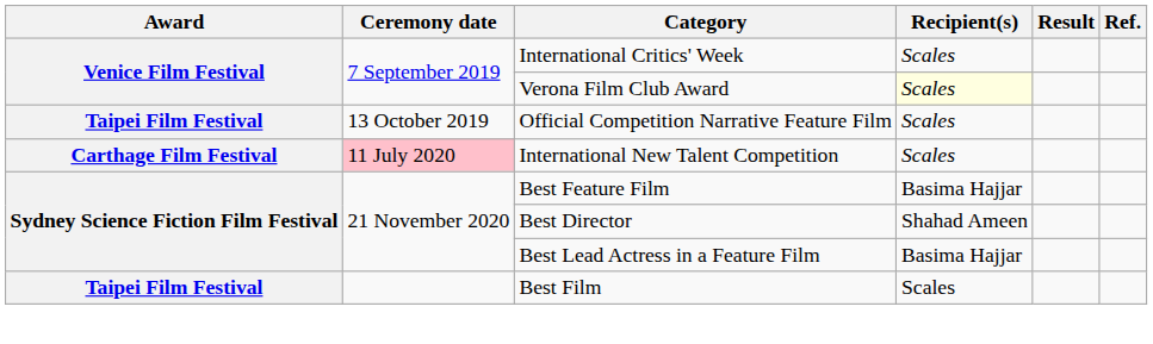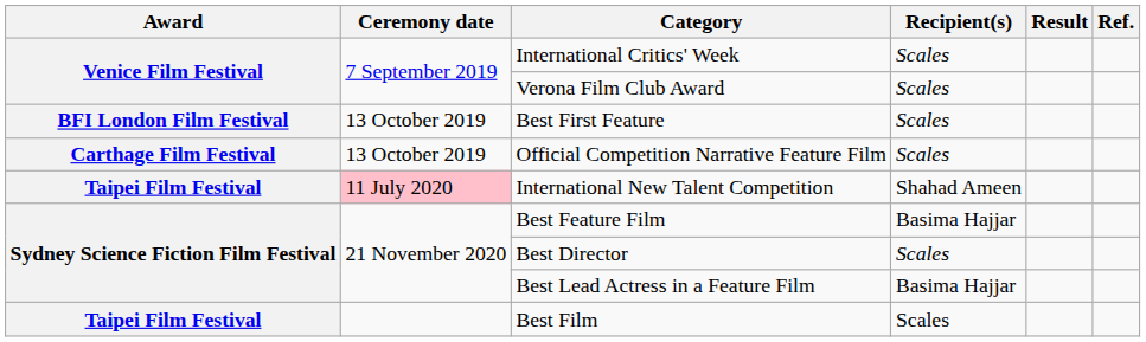Verona Film Club Award | Recipient(s): lightyellow background -> no background
+ row: BFI London Film Festival | 13 October 2019 | Best First Feature | Scales
Official Competition Narrative Feature Film | Award: Taipei Film Festival -> Carthage Film Festival
International New Talent Competition | Award: Carthage Film Festival -> Taipei Film Festival
International New Talent Competition | Recipient(s): Scales -> Shahad Ameen
Best Director | Recipient(s): Shahad Ameen -> Scales
